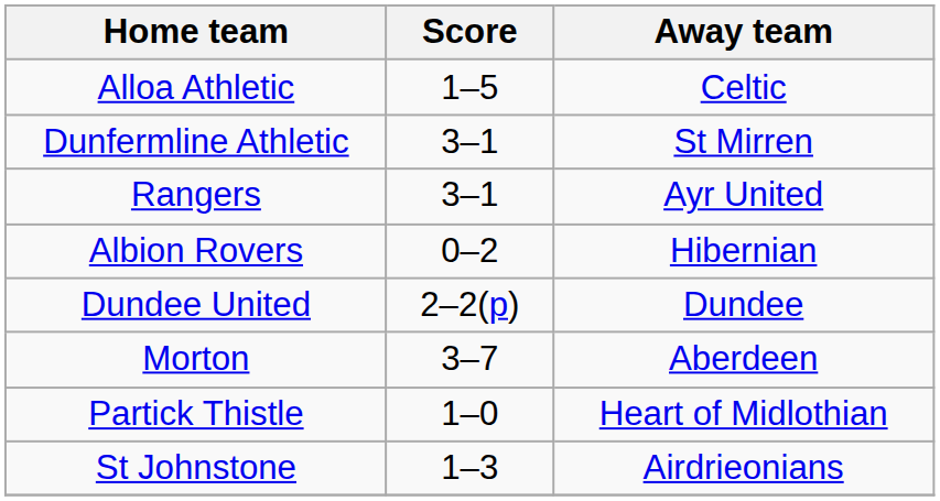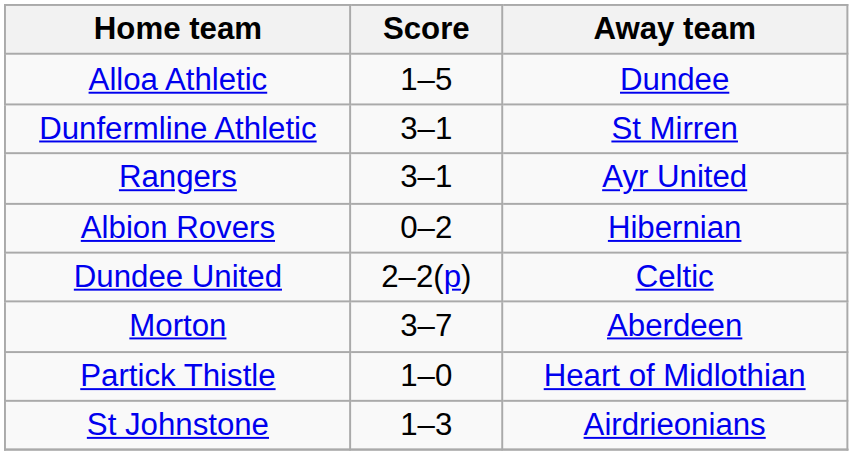Alloa Athletic | Away team: Celtic -> Dundee
Dundee United | Away team: Dundee -> Celtic
